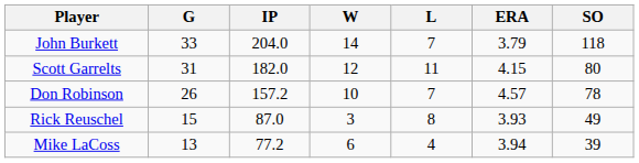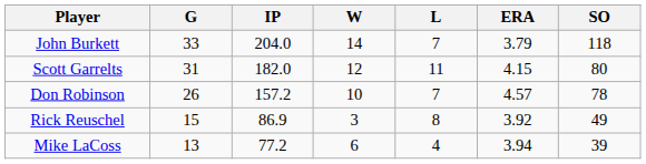Rick Reuschel | IP: 87.0 -> 86.9
Rick Reuschel | ERA: 3.93 -> 3.92
